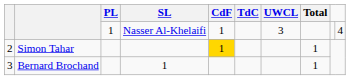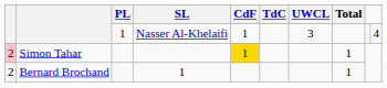Simon Tahar | column 1: no background -> pink background
Bernard Brochand | column 1: 3 -> 2
